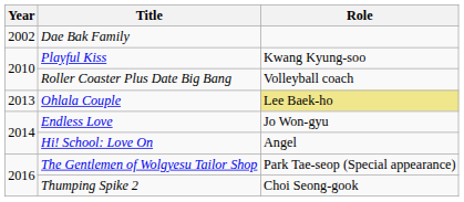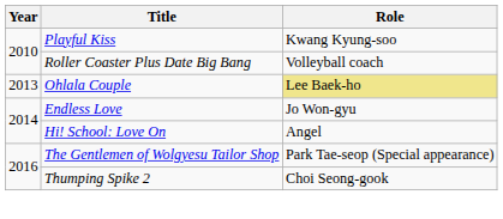- row: 2002 | Dae Bak Family
